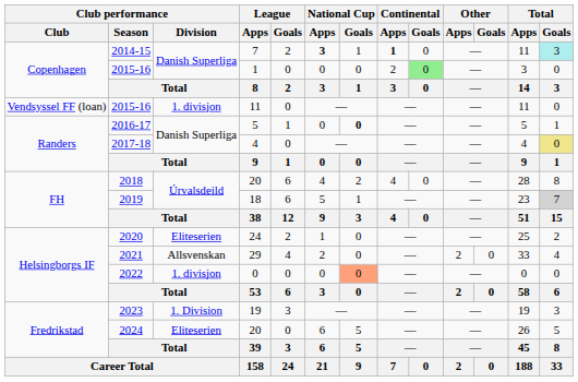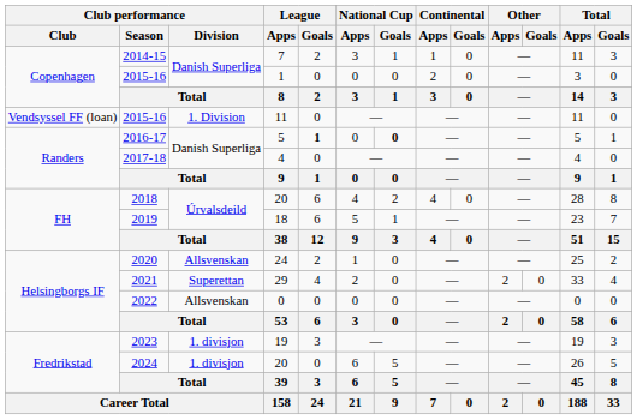2014-15 | National Cup / Apps: bold -> normal
2014-15 | Continental / Apps: bold -> normal
2014-15 | Total / Goals: paleturquoise background -> no background
2015-16 / 1 | Continental / Goals: lightgreen background -> no background
2015-16 / 11 | Club performance / Division: 1. divisjon -> 1. Division
2016-17 | League / Goals: normal -> bold
2017-18 | Total / Goals: khaki background -> no background
2019 | Total / Goals: lightgrey background -> no background
2020 | Club performance / Division: Eliteserien -> Allsvenskan
2021 | Club performance / Division: Allsvenskan -> Superettan
2022 | Club performance / Division: 1. divisjon -> Allsvenskan
2022 | National Cup / Goals: lightsalmon background -> no background
2023 | Club performance / Division: 1. Division -> 1. divisjon
2024 | Club performance / Division: Eliteserien -> 1. divisjon
